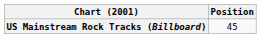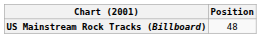US Mainstream Rock Tracks (Billboard) | Position: 45 -> 48
